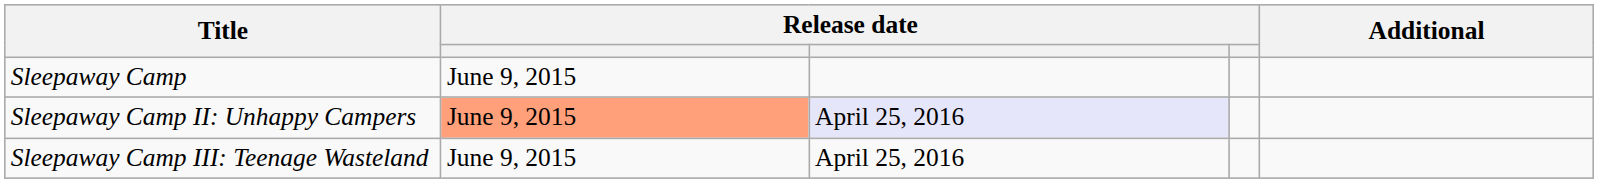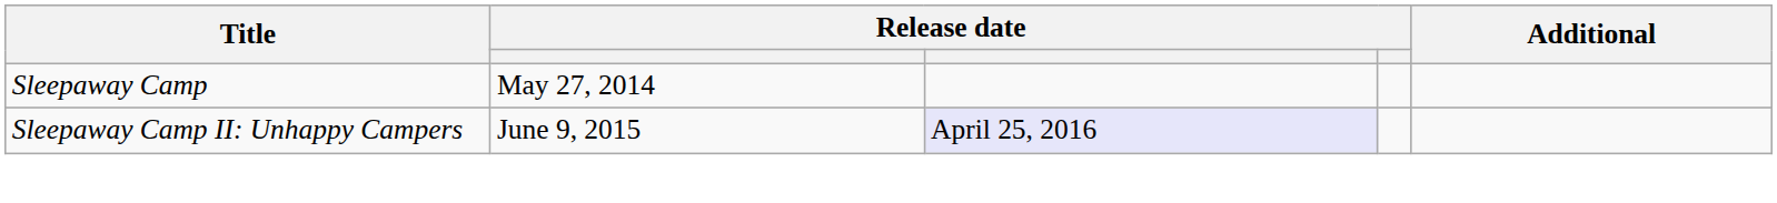Sleepaway Camp | column 2: June 9, 2015 -> May 27, 2014
Sleepaway Camp II: Unhappy Campers | column 2: lightsalmon background -> no background
- row: Sleepaway Camp III: Teenage Wasteland | June 9, 2015 | April 25, 2016
